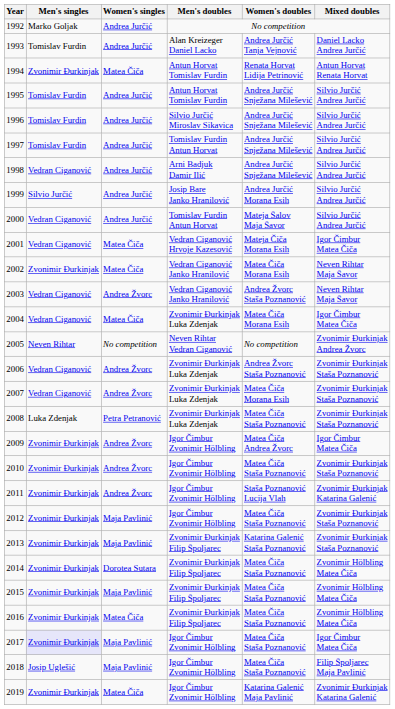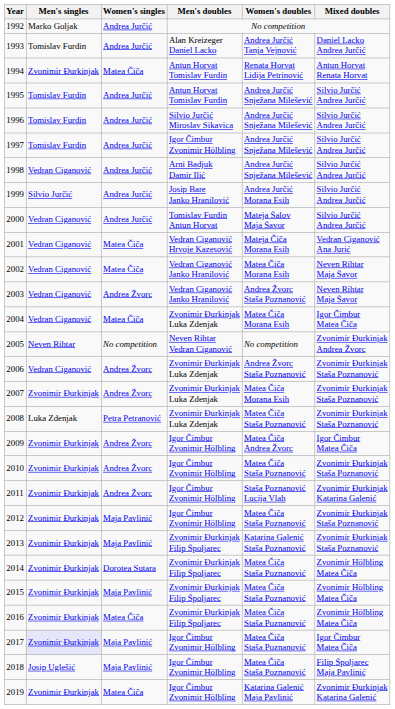1997 | Men's doubles: Tomislav Furdin Antun Horvat -> Igor Čimbur Zvonimir Hölbling
2001 | Mixed doubles: Igor Čimbur Matea Čiča -> Vedran Ciganović Ana Jurić
2002 | Men's singles: Zvonimir Đurkinjak -> Vedran Ciganović
2007 | Men's singles: Vedran Ciganović -> Zvonimir Đurkinjak
